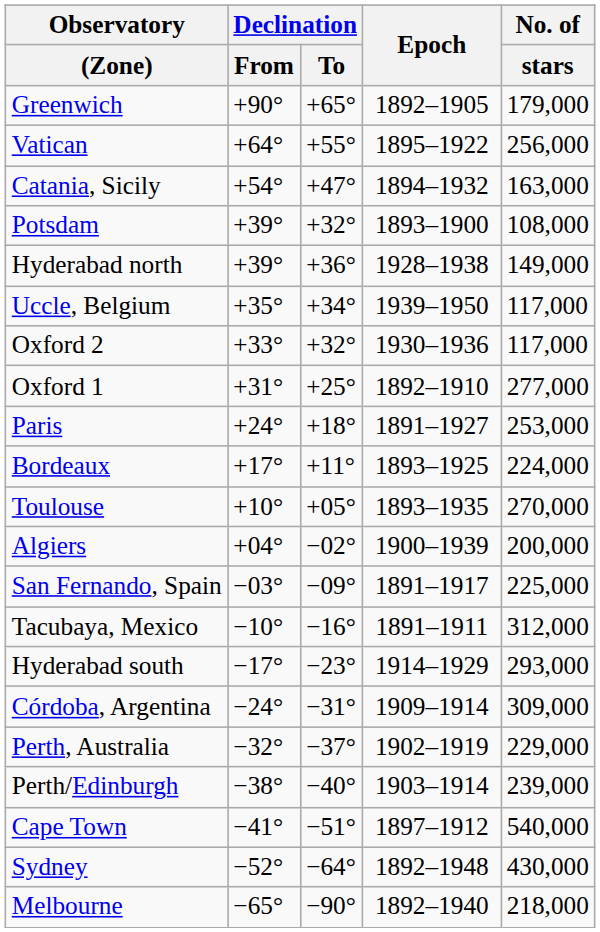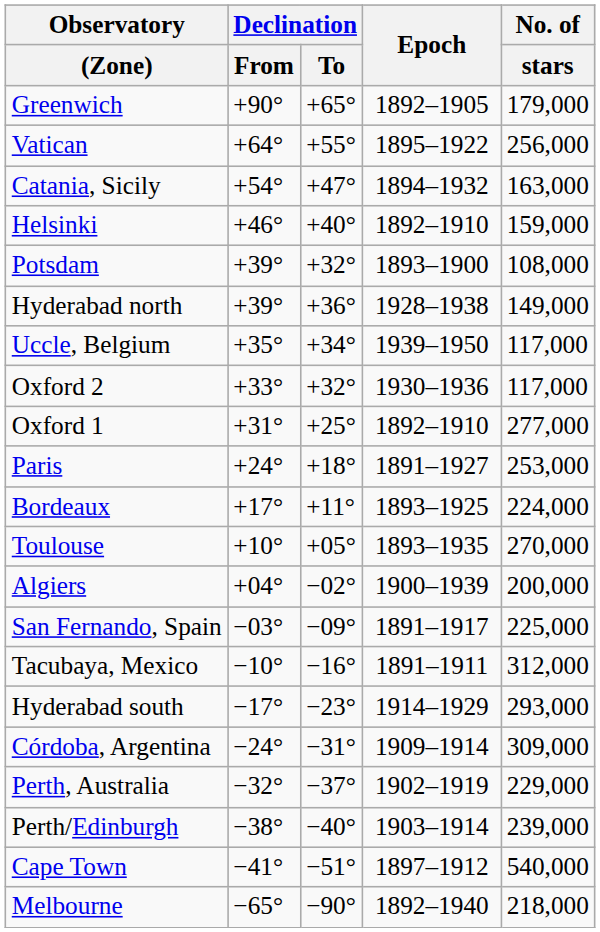+ row: Helsinki | +46° | +40° | 1892–1910 | 159,000
- row: Sydney | −52° | −64° | 1892–1948 | 430,000
